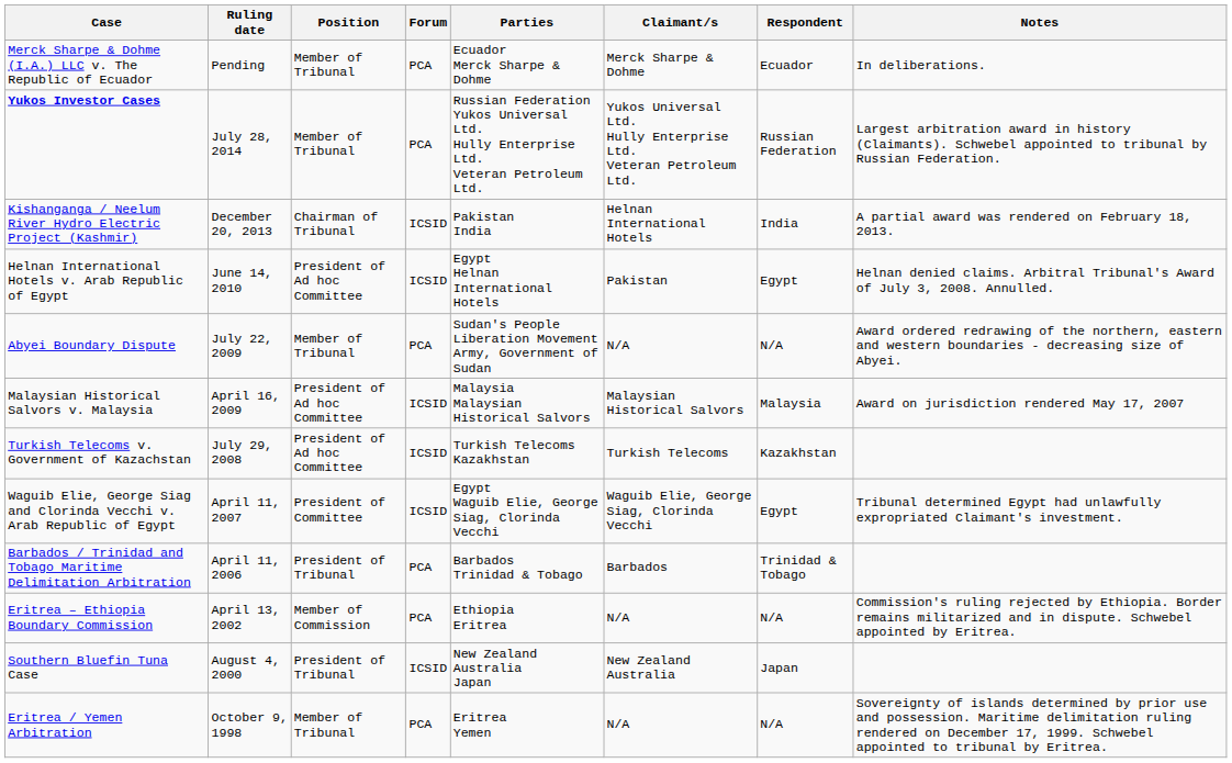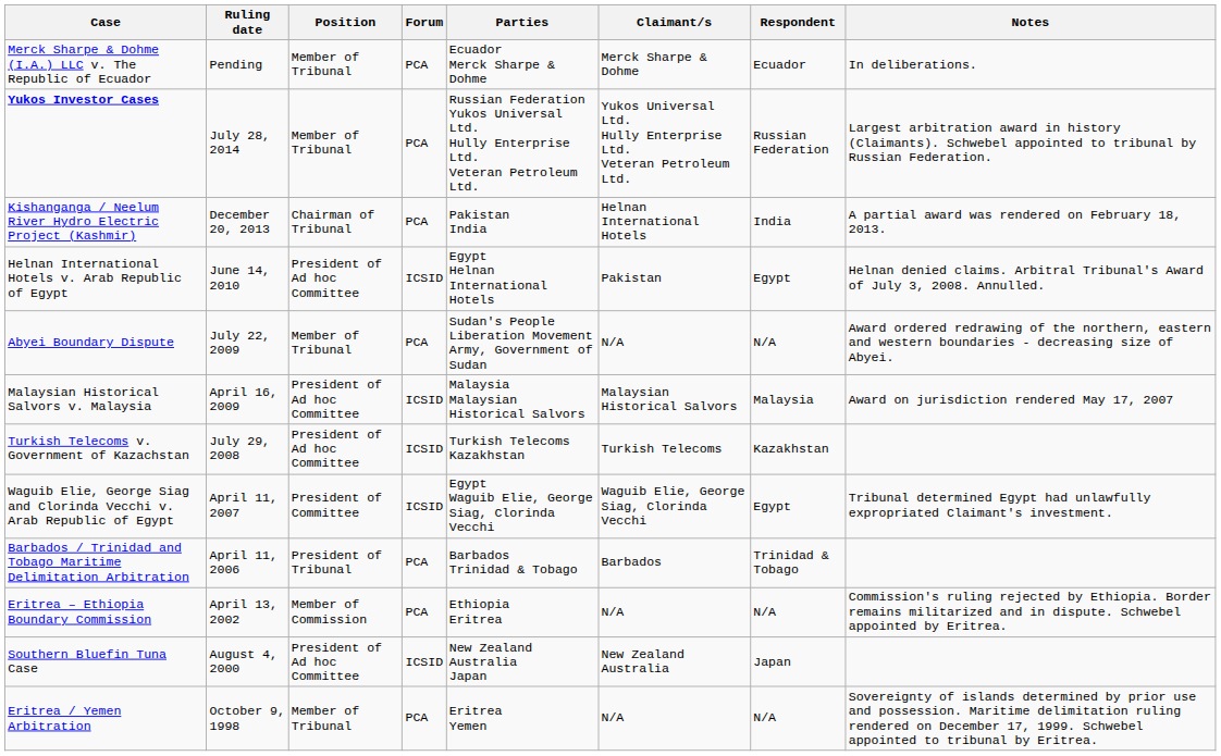Kishanganga / Neelum River Hydro Electric Project (Kashmir) | Forum: ICSID -> PCA
Southern Bluefin Tuna Case | Position: President of Tribunal -> President of Ad hoc Committee
